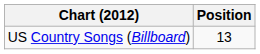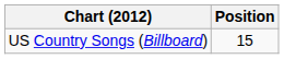US Country Songs (Billboard) | Position: 13 -> 15
